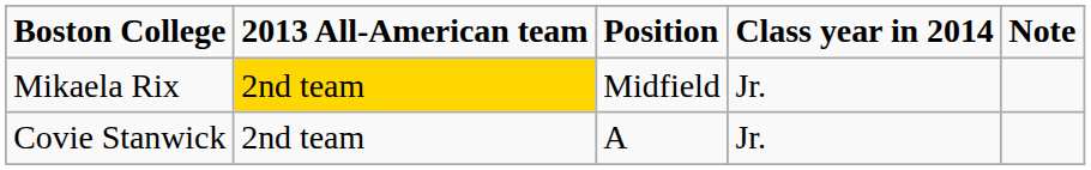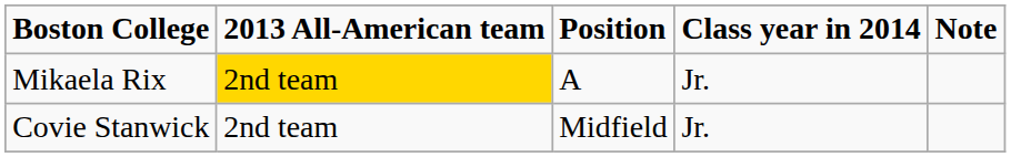Mikaela Rix | Position: Midfield -> A
Covie Stanwick | Position: A -> Midfield
